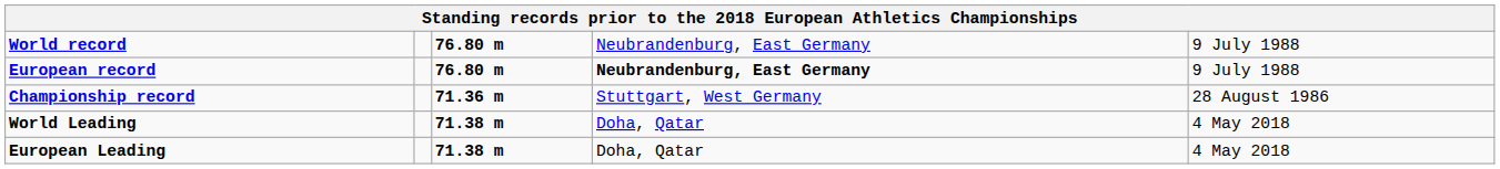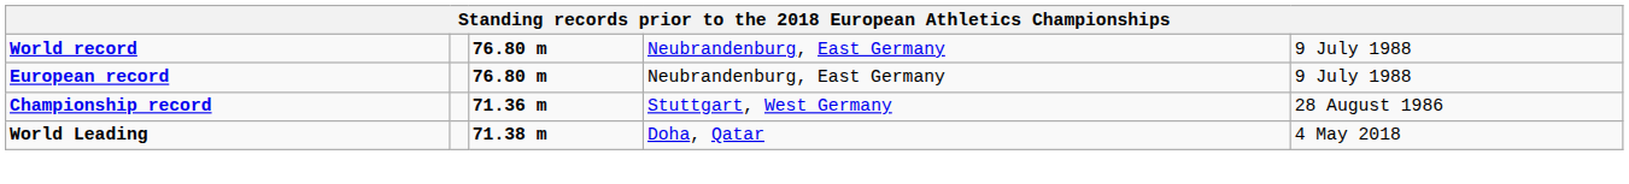European record | column 4: bold -> normal
- row: European Leading | 71.38 m | Doha, Qatar | 4 May 2018
